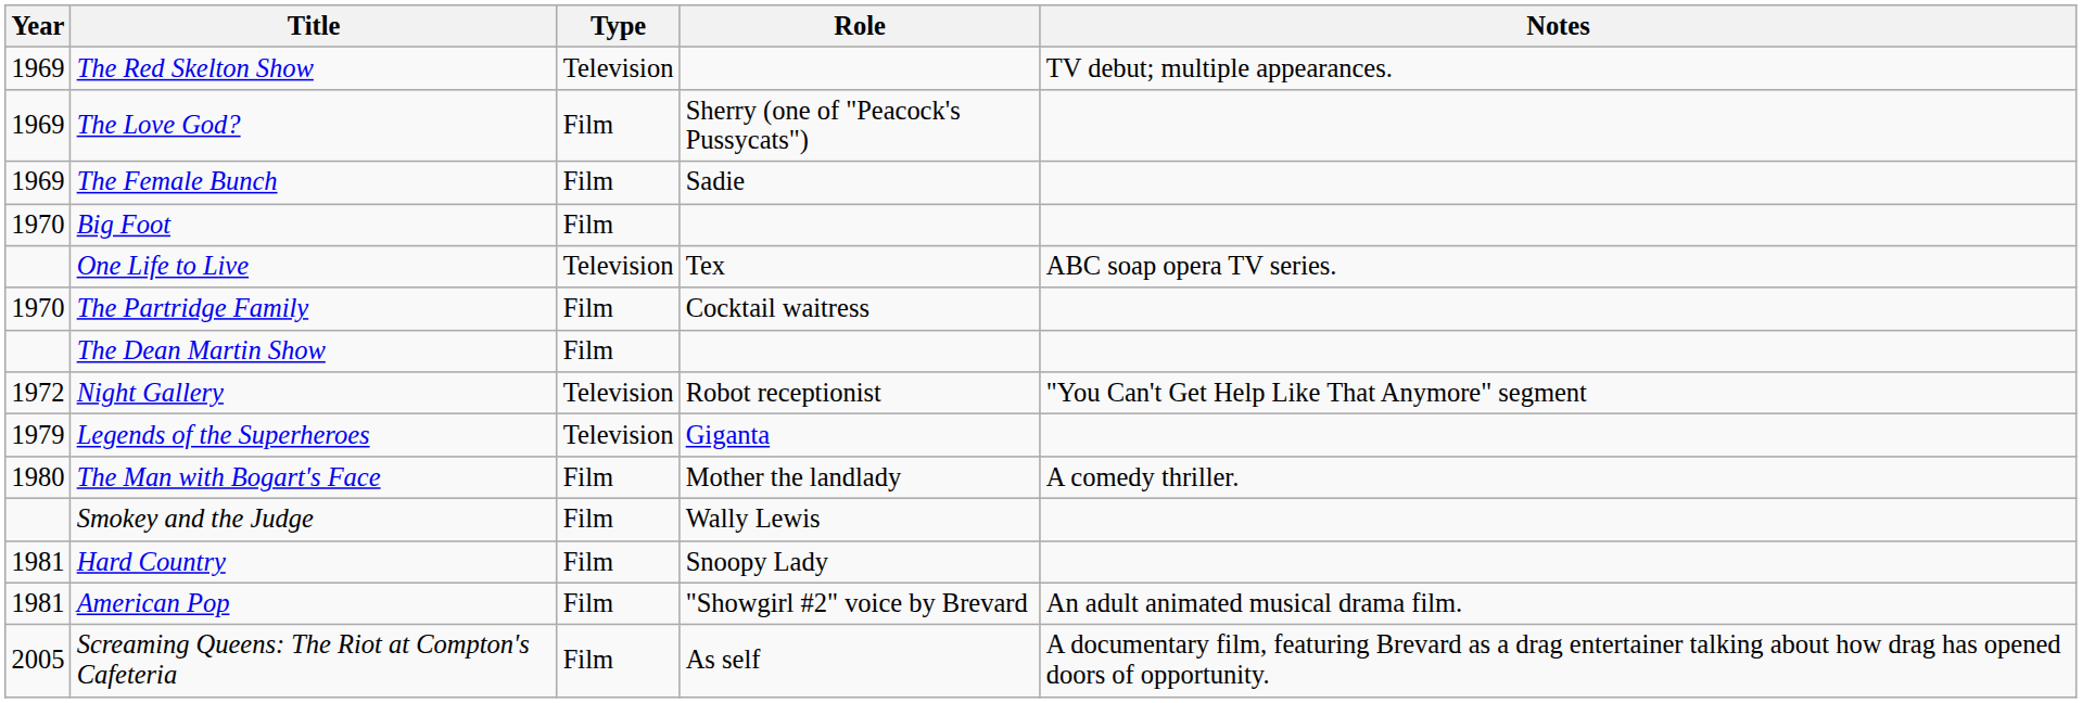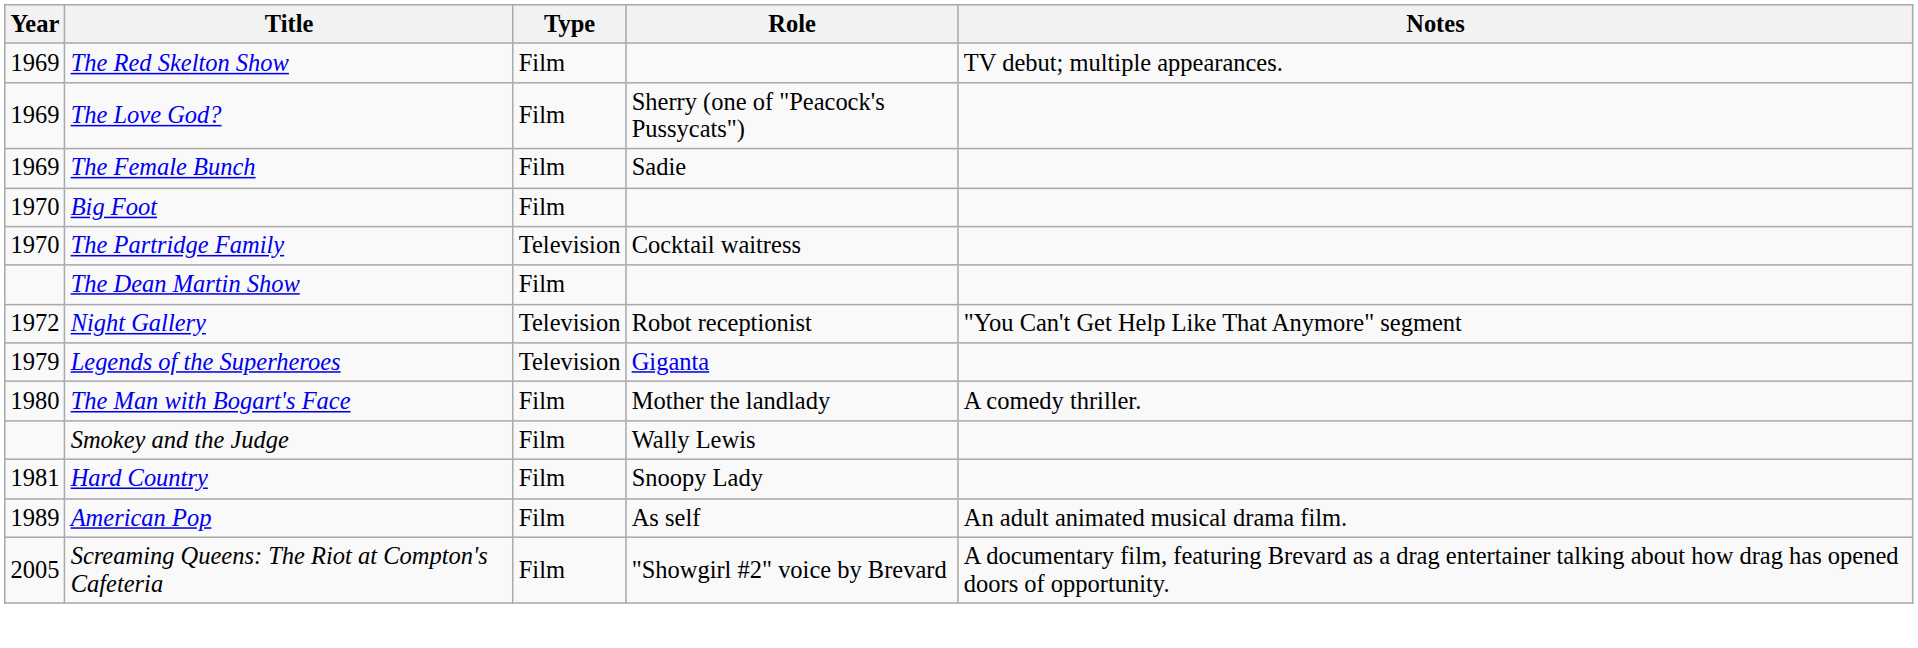The Red Skelton Show | Type: Television -> Film
- row: One Life to Live | Television | Tex | ABC soap opera TV series.
The Partridge Family | Type: Film -> Television
American Pop | Year: 1981 -> 1989
American Pop | Role: "Showgirl #2" voice by Brevard -> As self
Screaming Queens: The Riot at Compton's Cafeteria | Role: As self -> "Showgirl #2" voice by Brevard
